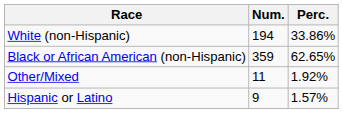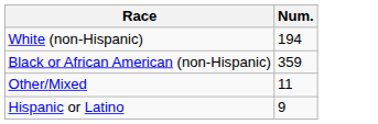- column: Perc. | 33.86% | 62.65% | 1.92% | 1.57%
